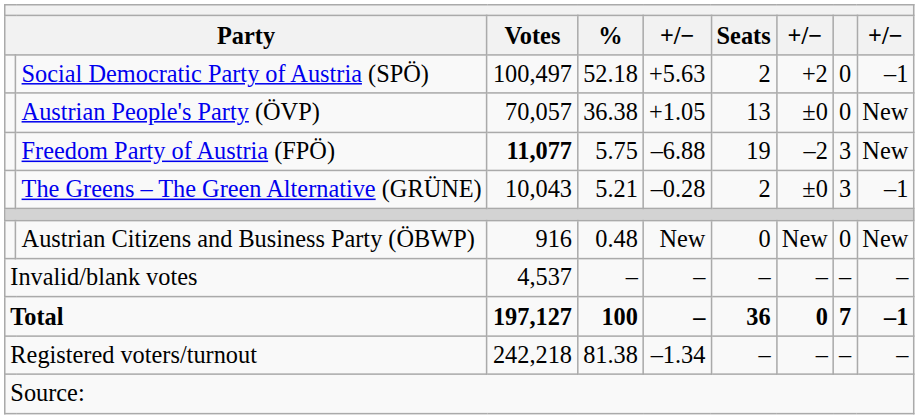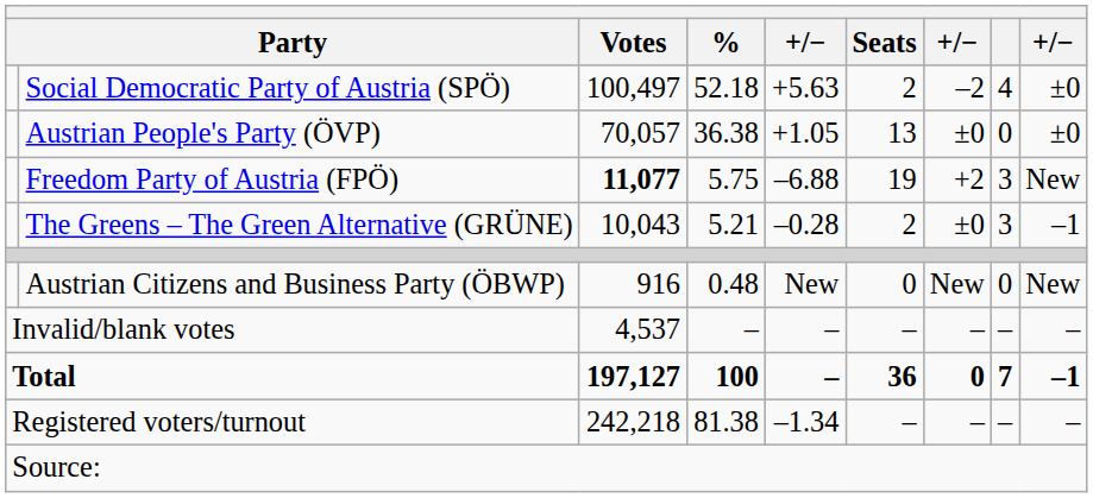Social Democratic Party of Austria (SPÖ) | column 7: +2 -> –2
Social Democratic Party of Austria (SPÖ) | column 8: 0 -> 4
Social Democratic Party of Austria (SPÖ) | column 9: –1 -> ±0
Austrian People's Party (ÖVP) | column 9: New -> ±0
Freedom Party of Austria (FPÖ) | column 7: –2 -> +2
